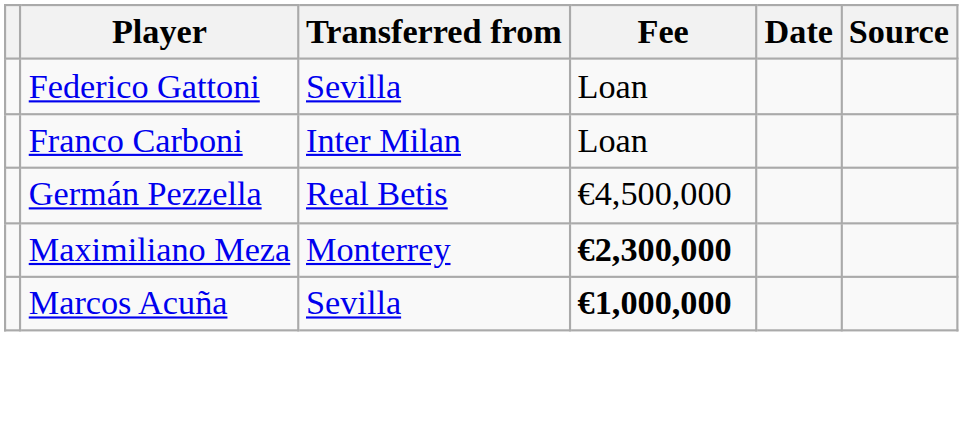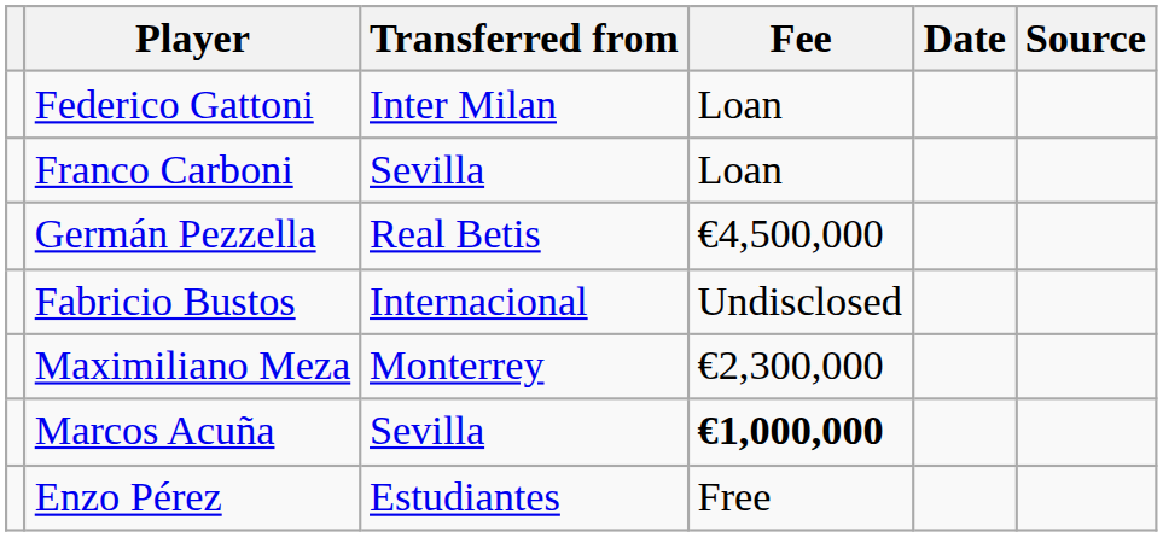Federico Gattoni | Transferred from: Sevilla -> Inter Milan
Franco Carboni | Transferred from: Inter Milan -> Sevilla
+ row: Fabricio Bustos | Internacional | Undisclosed
Maximiliano Meza | Fee: bold -> normal
+ row: Enzo Pérez | Estudiantes | Free
